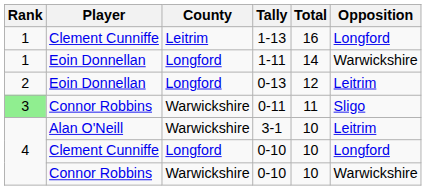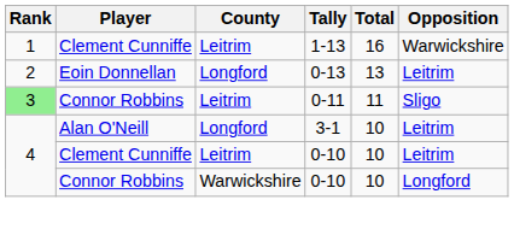1-13 | Opposition: Longford -> Warwickshire
- row: 1 | Eoin Donnellan | Longford | 1-11 | 14 | Warwickshire
0-13 | Total: 12 -> 13
0-11 | County: Warwickshire -> Leitrim
3-1 | County: Warwickshire -> Longford
Clement Cunniffe / 0-10 | County: Longford -> Leitrim
Clement Cunniffe / 0-10 | Opposition: Longford -> Leitrim
Connor Robbins / 0-10 | Opposition: Warwickshire -> Longford
